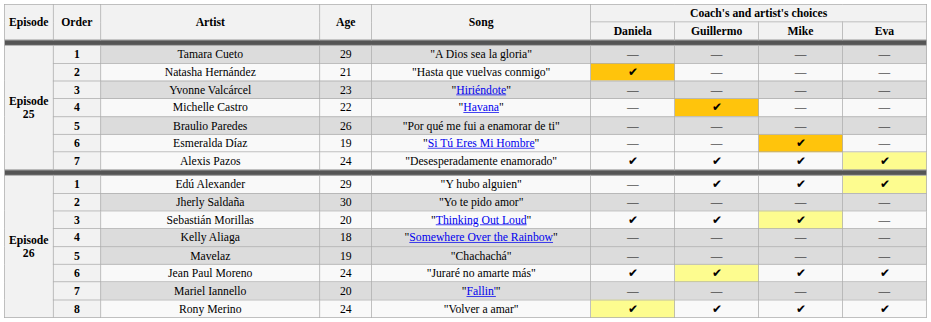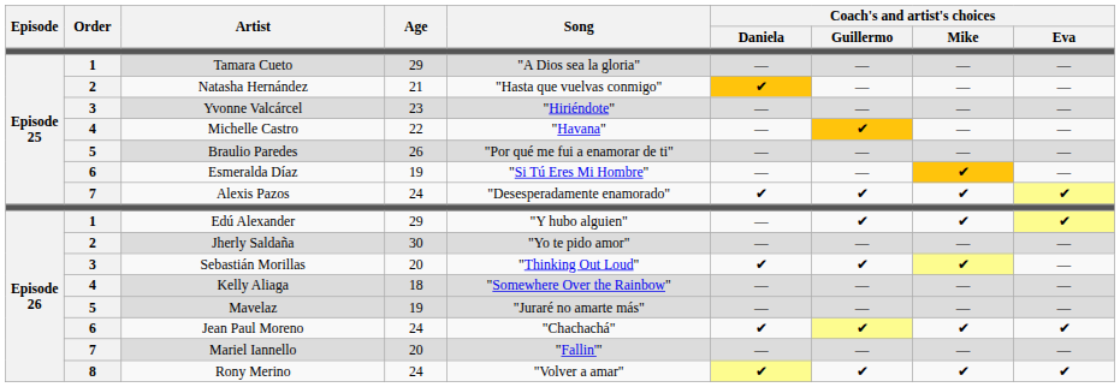Mavelaz | Song: "Chachachá" -> "Juraré no amarte más"
Jean Paul Moreno | Song: "Juraré no amarte más" -> "Chachachá"
